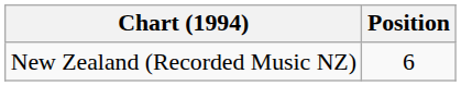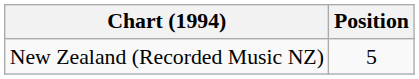New Zealand (Recorded Music NZ) | Position: 6 -> 5
